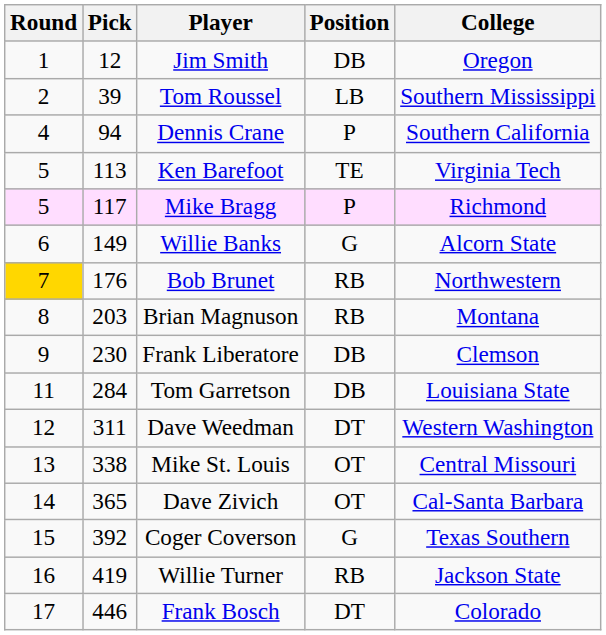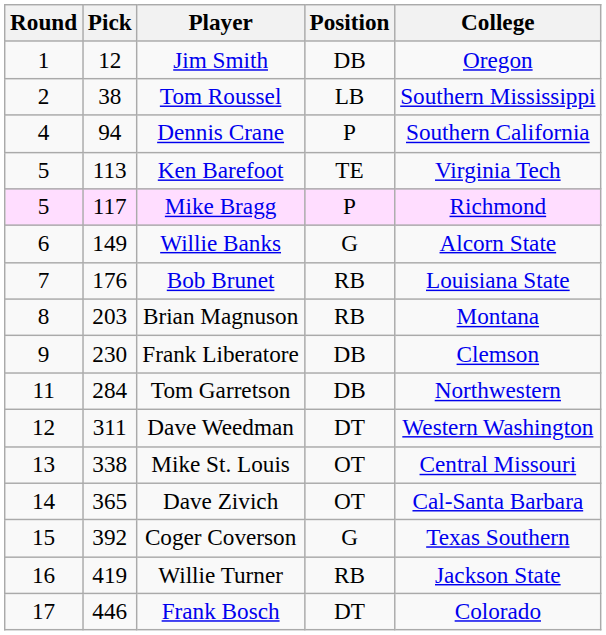Tom Roussel | Pick: 39 -> 38
Bob Brunet | Round: gold background -> no background
Bob Brunet | College: Northwestern -> Louisiana State
Tom Garretson | College: Louisiana State -> Northwestern
